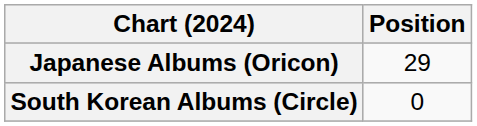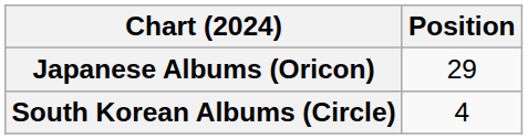South Korean Albums (Circle) | Position: 0 -> 4
